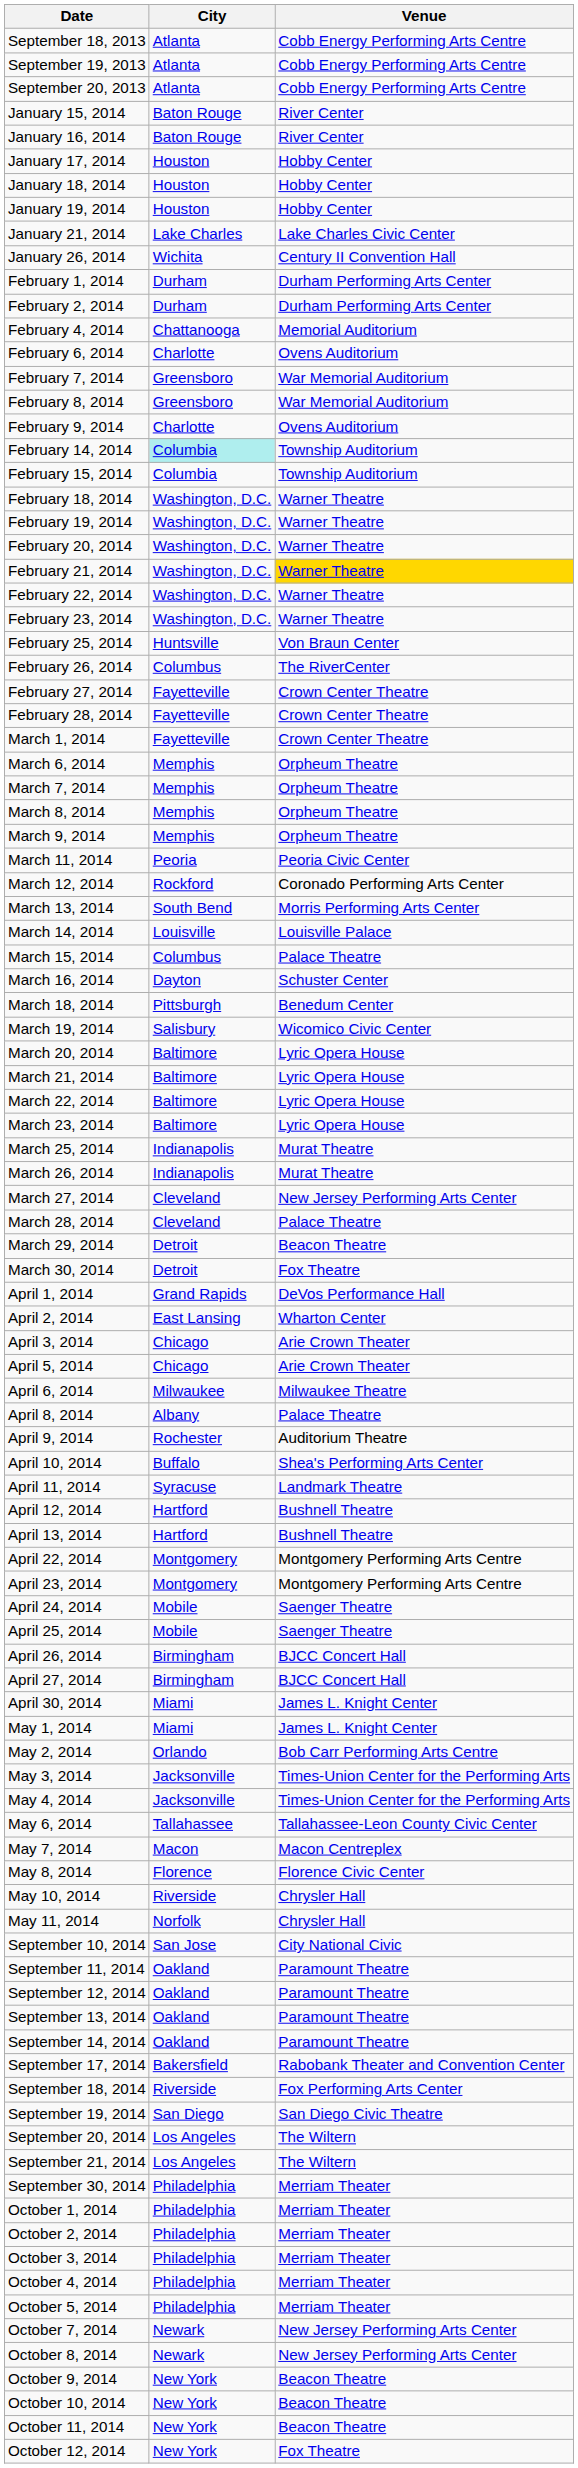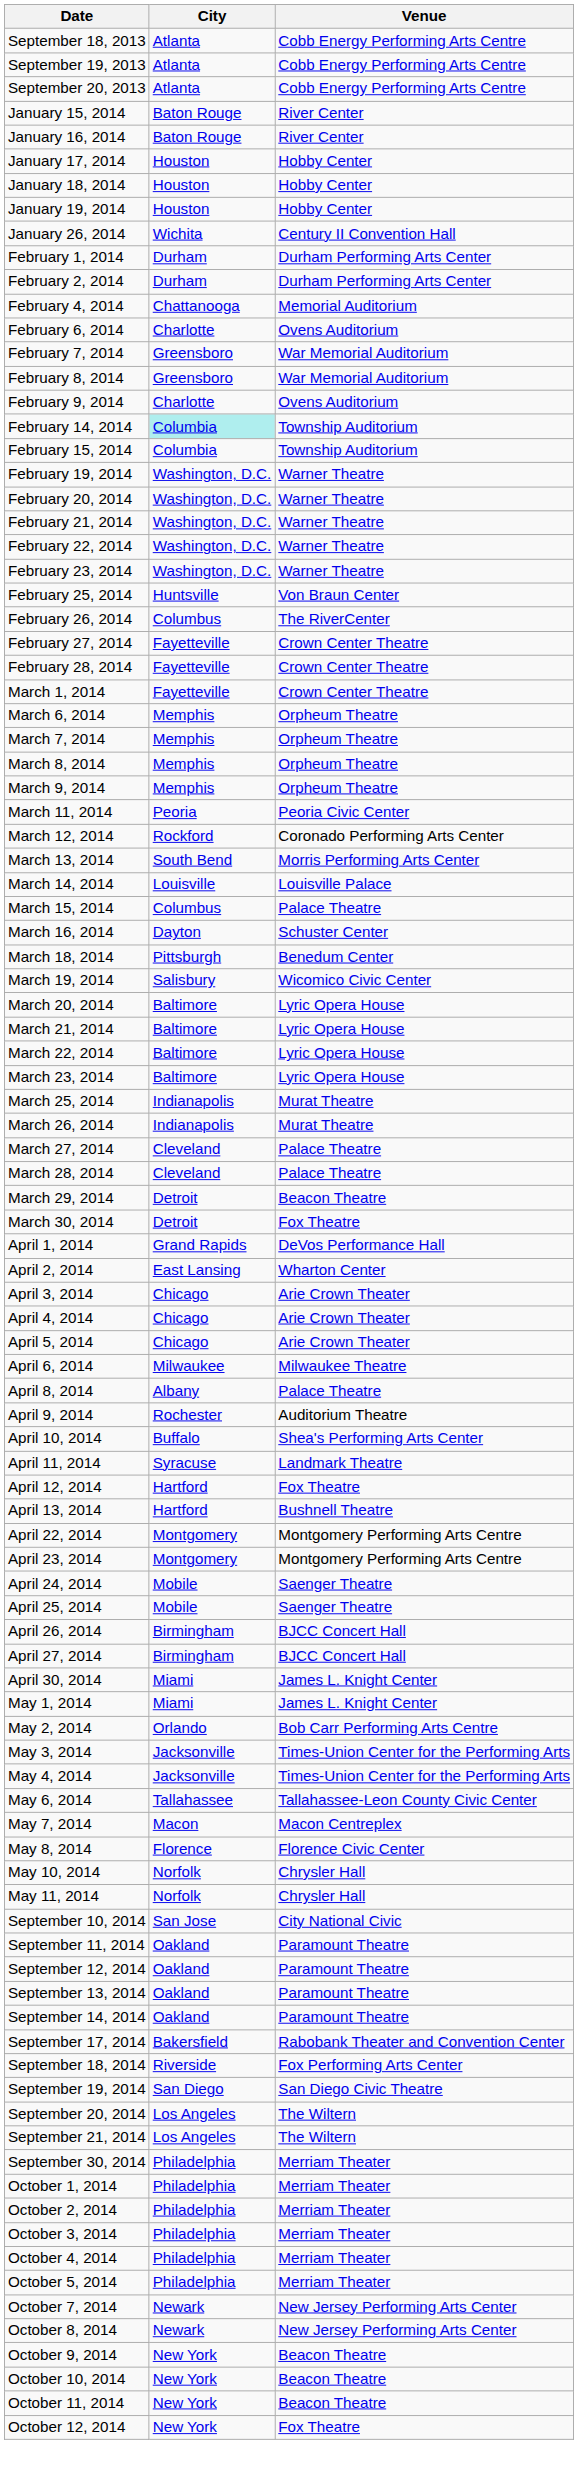- row: January 21, 2014 | Lake Charles | Lake Charles Civic Center
- row: February 18, 2014 | Washington, D.C. | Warner Theatre
February 21, 2014 | Venue: gold background -> no background
March 27, 2014 | Venue: New Jersey Performing Arts Center -> Palace Theatre
+ row: April 4, 2014 | Chicago | Arie Crown Theater
April 12, 2014 | Venue: Bushnell Theatre -> Fox Theatre
May 10, 2014 | City: Riverside -> Norfolk
